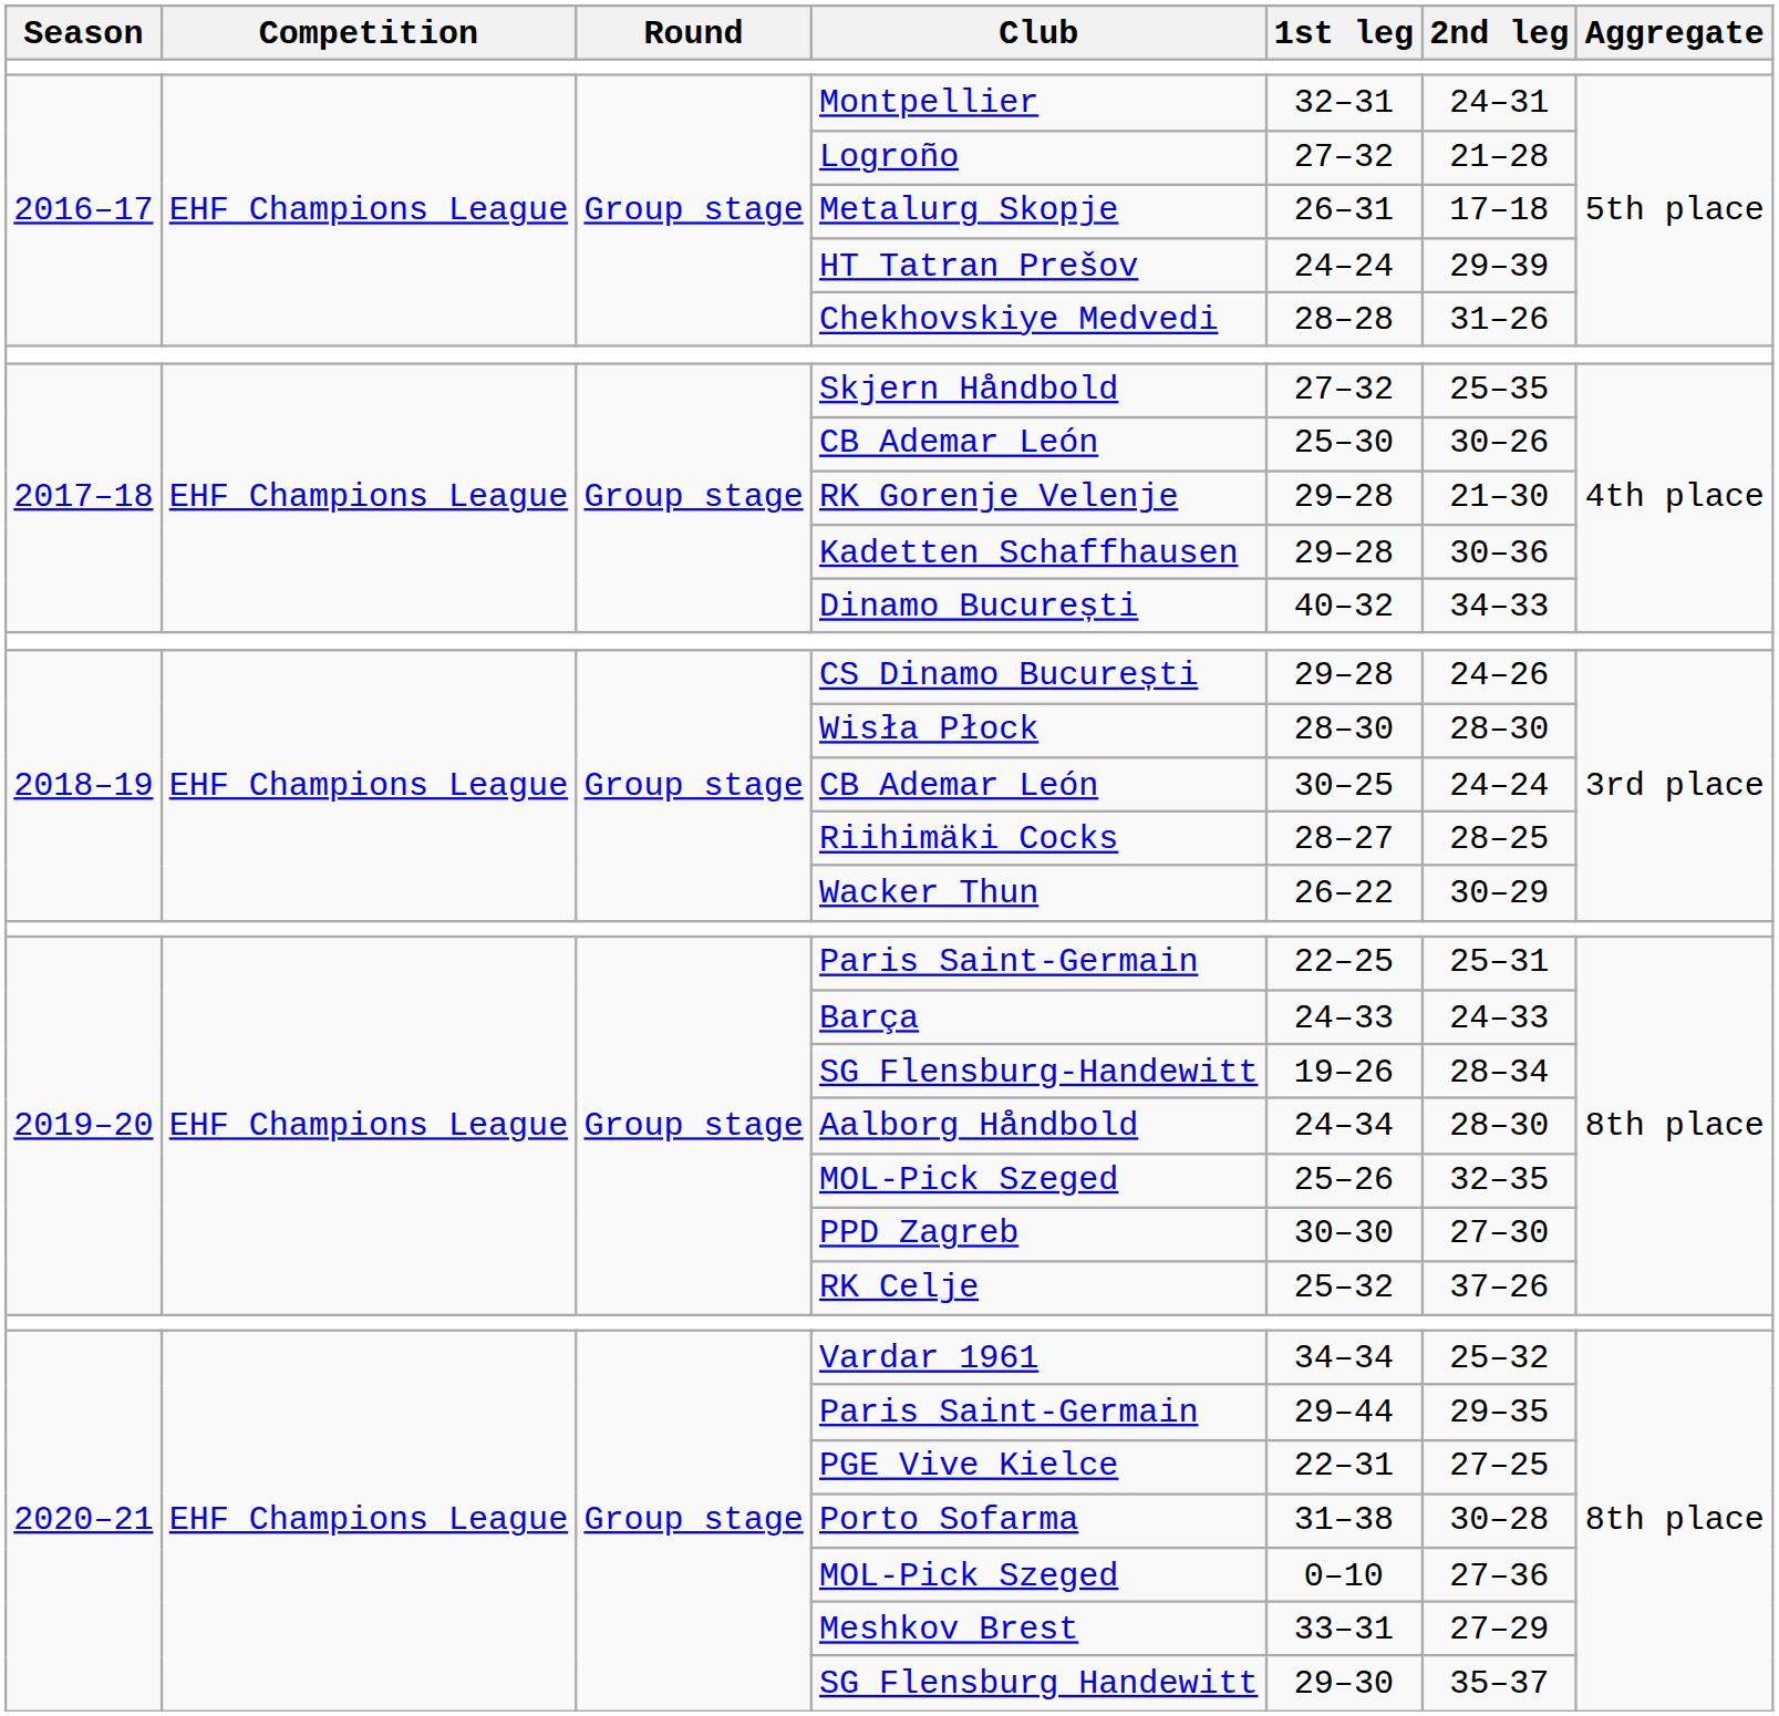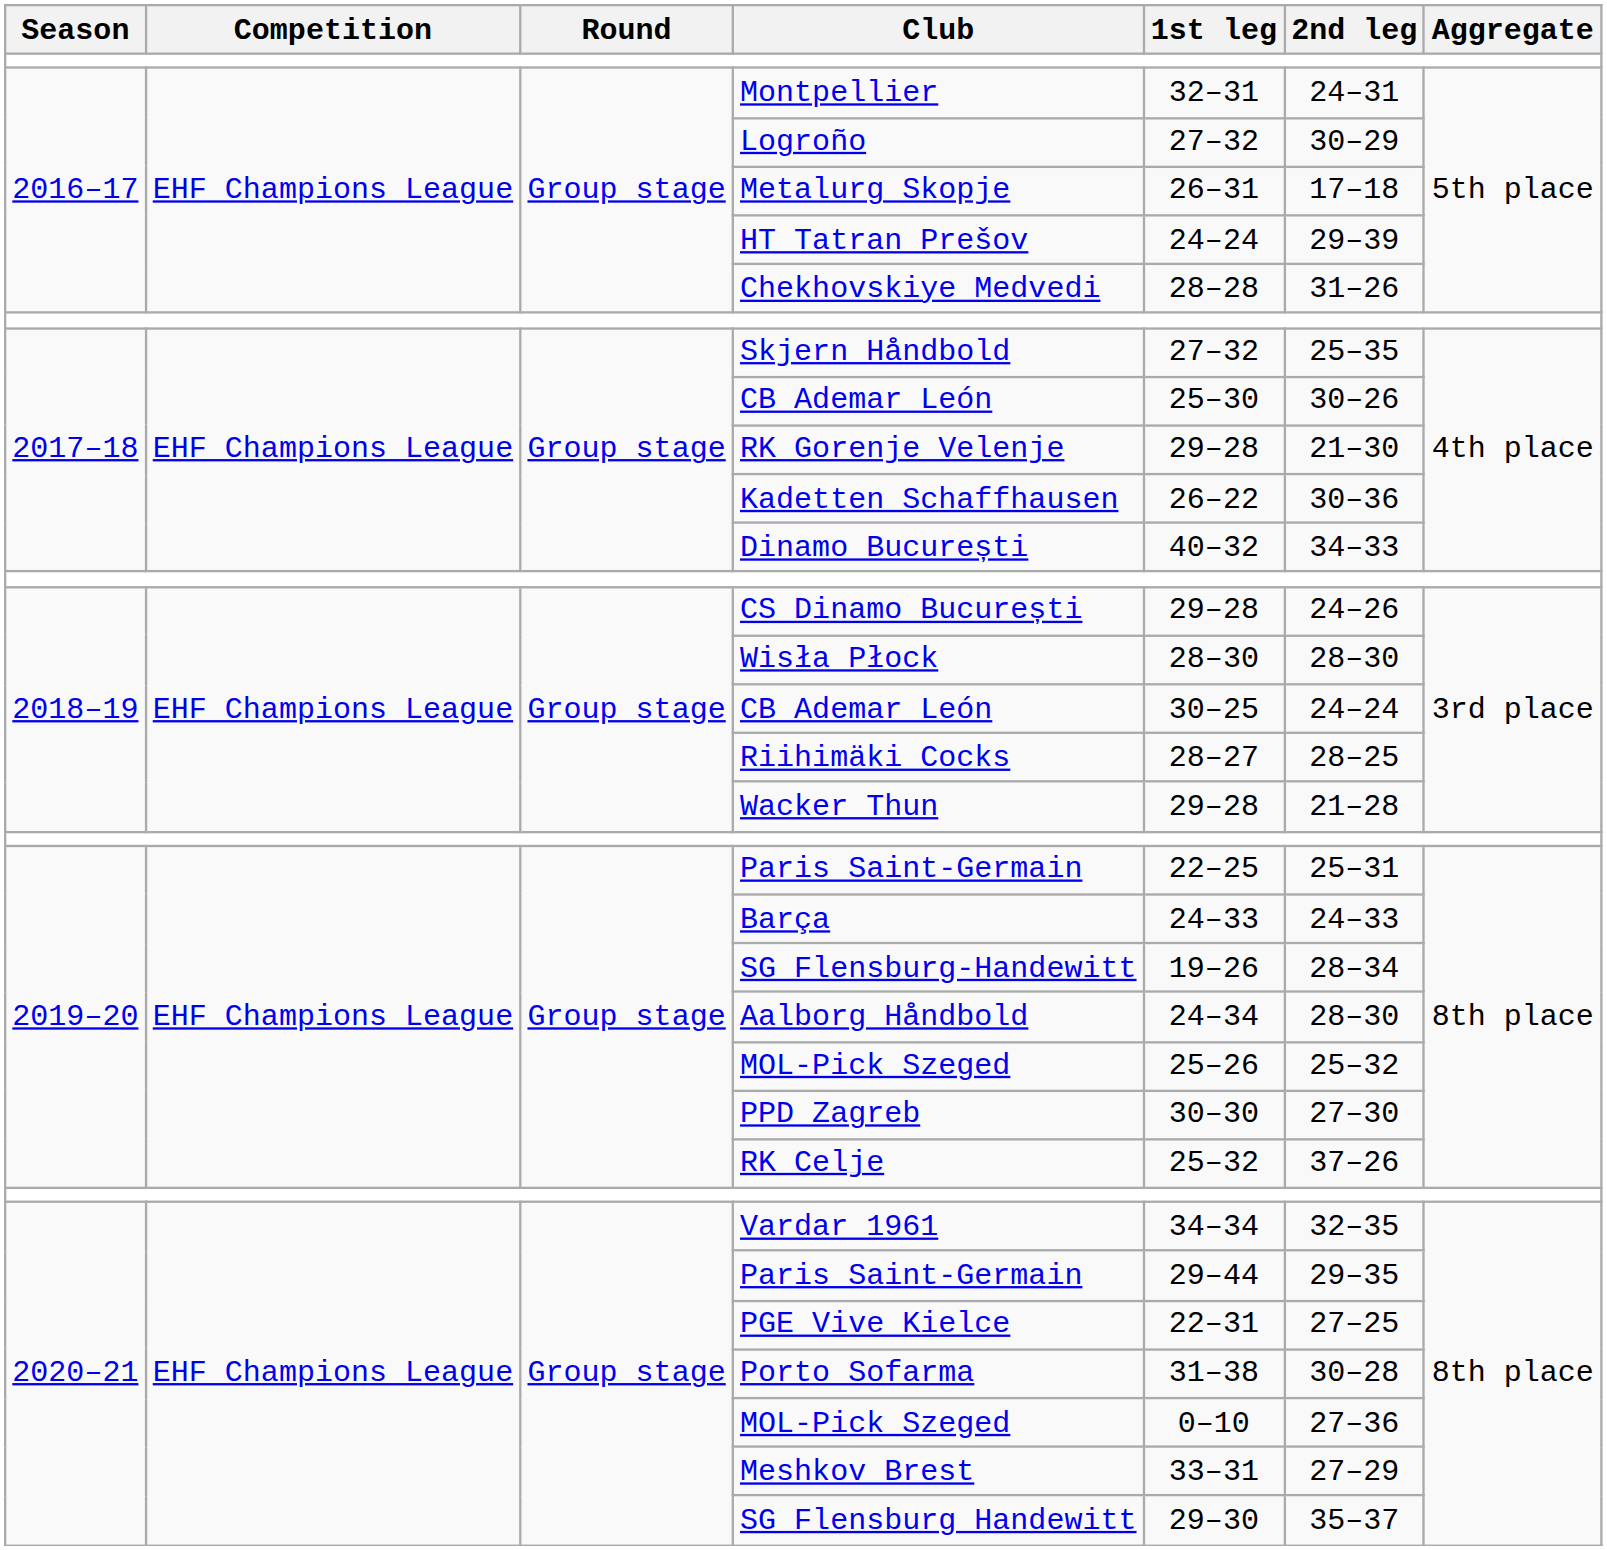Logroño | 2nd leg: 21–28 -> 30–29
Kadetten Schaffhausen | 1st leg: 29–28 -> 26–22
Wacker Thun | 1st leg: 26–22 -> 29–28
Wacker Thun | 2nd leg: 30–29 -> 21–28
2019–20 / MOL-Pick Szeged | 2nd leg: 32–35 -> 25–32
Vardar 1961 | 2nd leg: 25–32 -> 32–35
